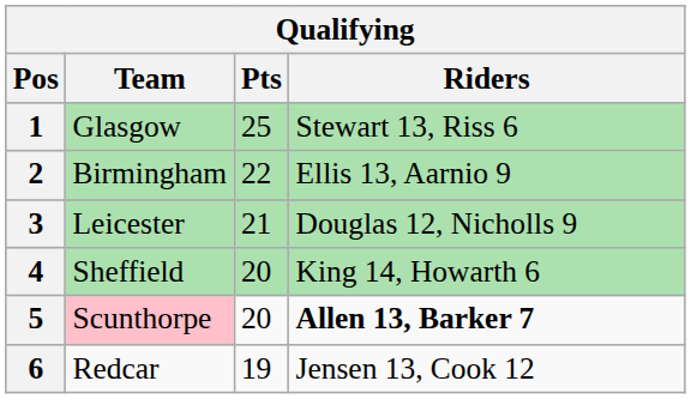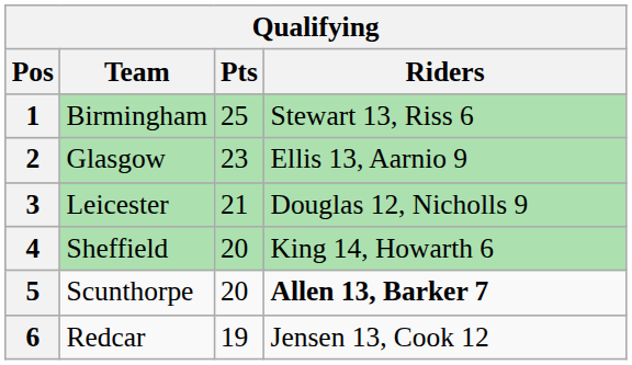1 | Team: Glasgow -> Birmingham
2 | Team: Birmingham -> Glasgow
2 | Pts: 22 -> 23
5 | Team: pink background -> no background
